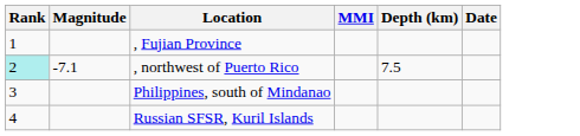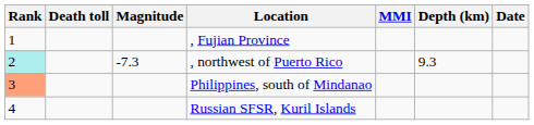+ column: Death toll
, northwest of Puerto Rico | Magnitude: -7.1 -> -7.3
, northwest of Puerto Rico | Depth (km): 7.5 -> 9.3
Philippines, south of Mindanao | Rank: no background -> lightsalmon background
